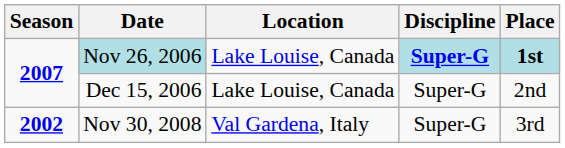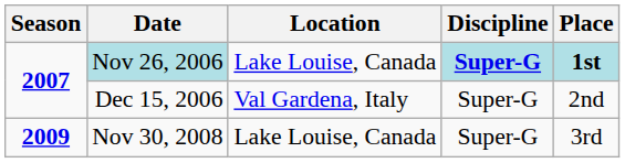Dec 15, 2006 | Location: Lake Louise, Canada -> Val Gardena, Italy
Nov 30, 2008 | Season: 2002 -> 2009
Nov 30, 2008 | Location: Val Gardena, Italy -> Lake Louise, Canada
